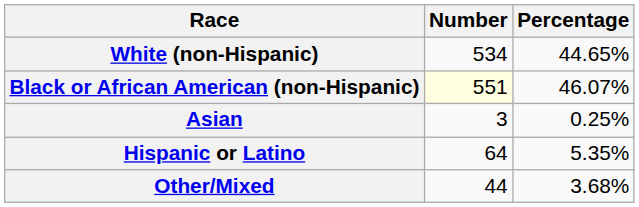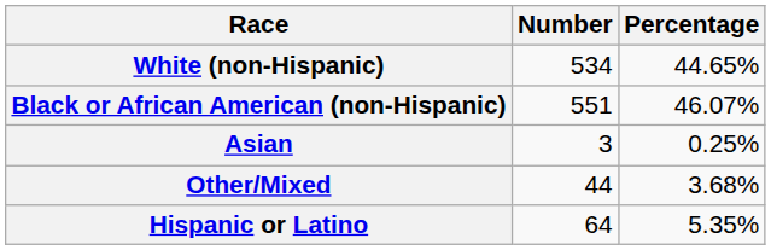Black or African American (non-Hispanic) | Number: lightyellow background -> no background
rows swapped: Other/Mixed <-> Hispanic or Latino
